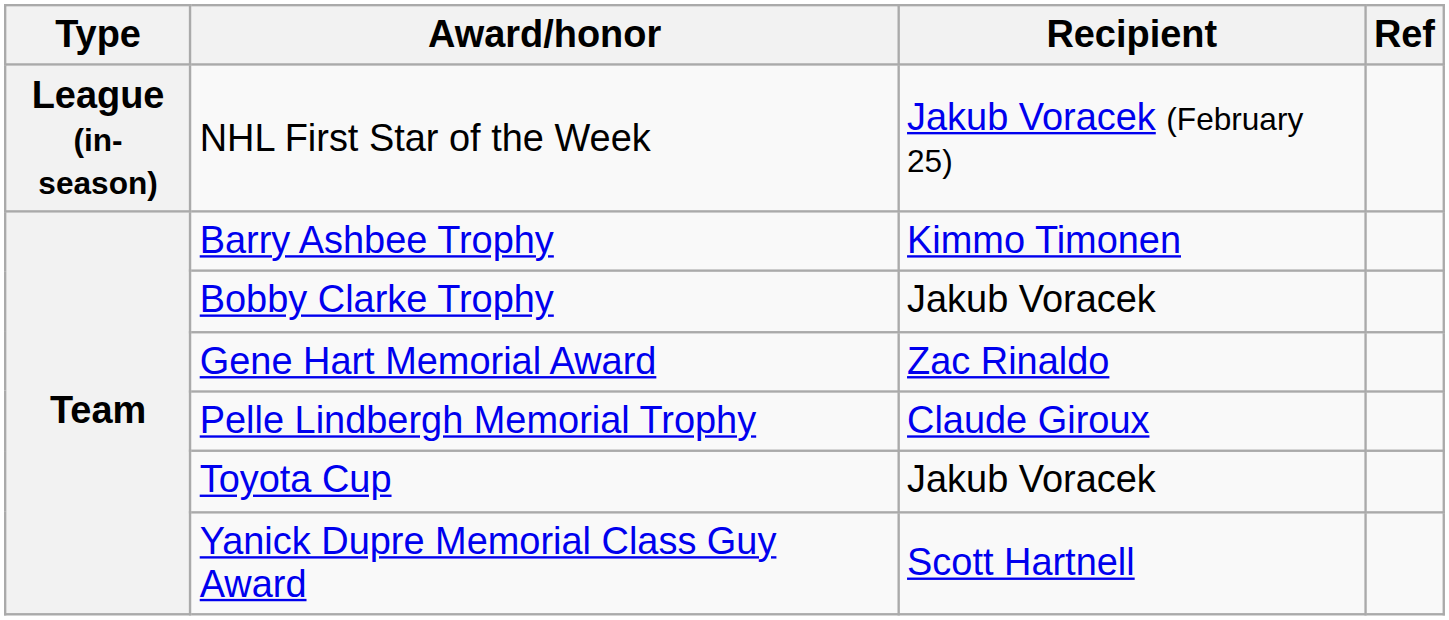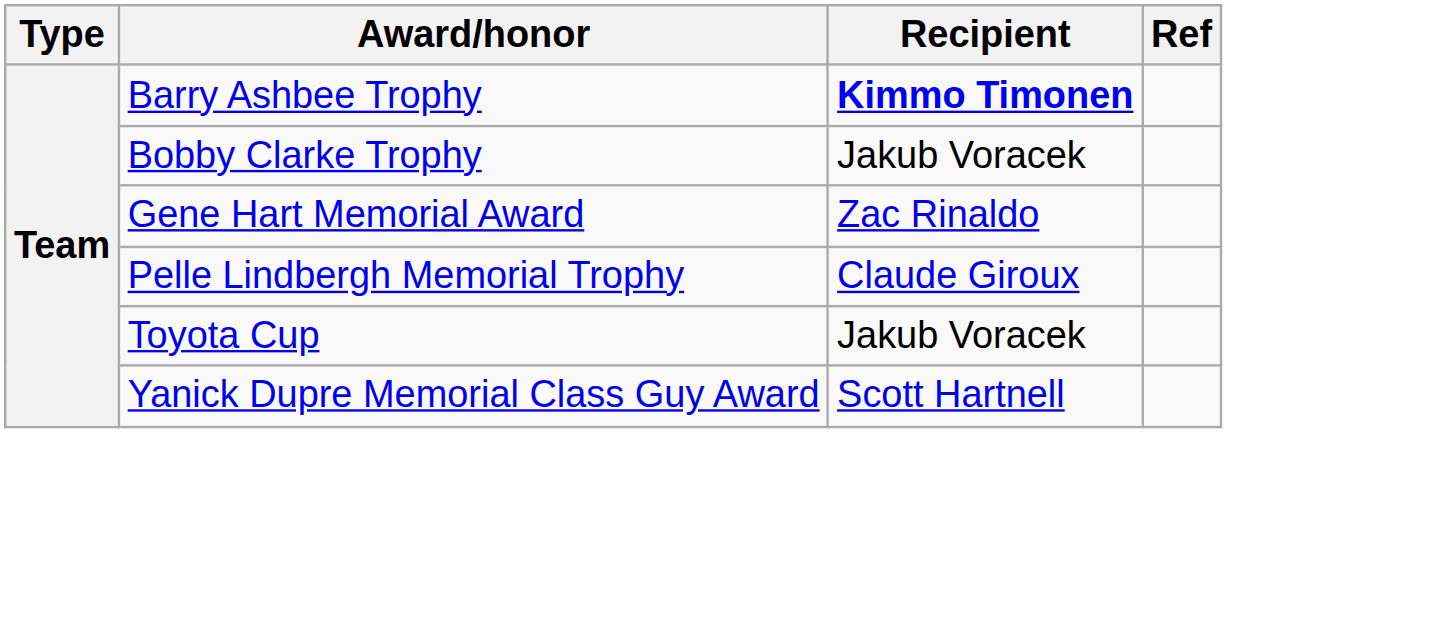- row: League (in-season) | NHL First Star of the Week | Jakub Voracek (February 25)
Barry Ashbee Trophy | Recipient: normal -> bold
